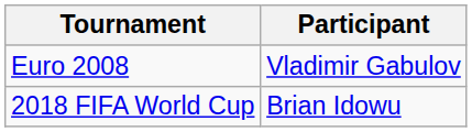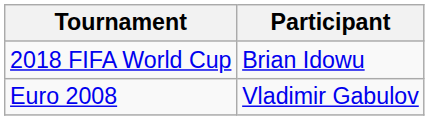rows swapped: Euro 2008 <-> 2018 FIFA World Cup
